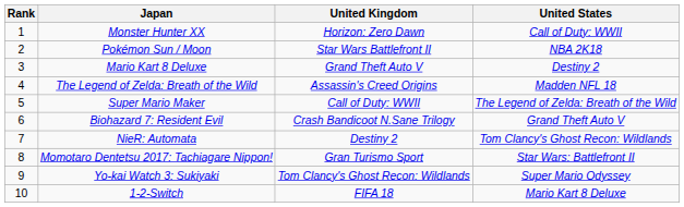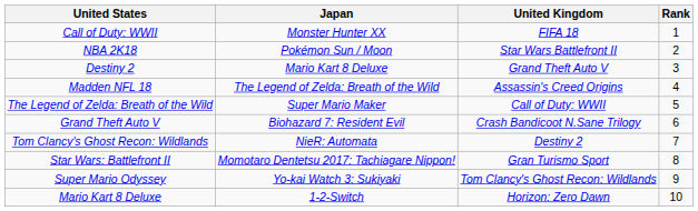columns swapped: Rank <-> United States
Monster Hunter XX | United Kingdom: Horizon: Zero Dawn -> FIFA 18
1-2-Switch | United Kingdom: FIFA 18 -> Horizon: Zero Dawn
